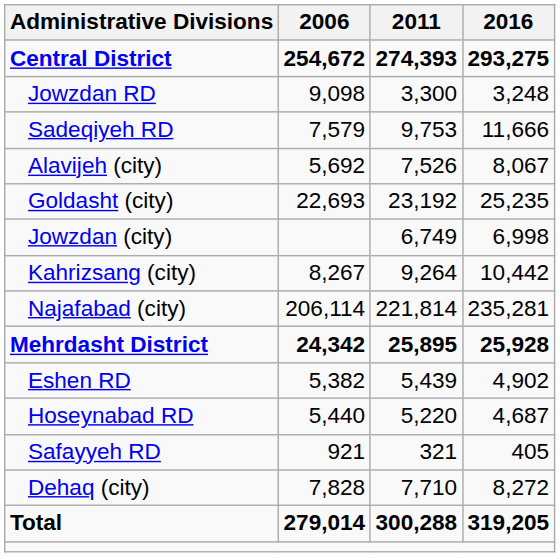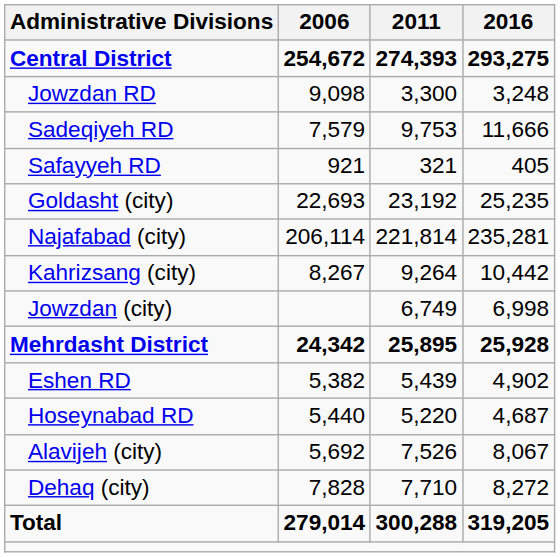rows swapped: Safayyeh RD <-> Alavijeh (city)
rows swapped: Jowzdan (city) <-> Najafabad (city)
